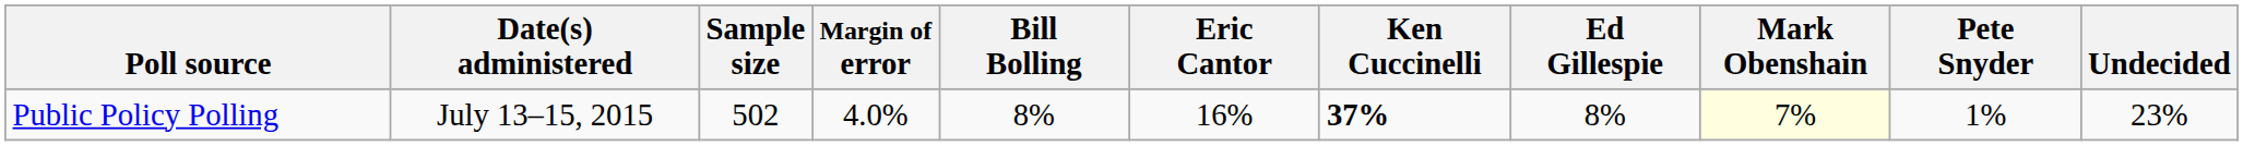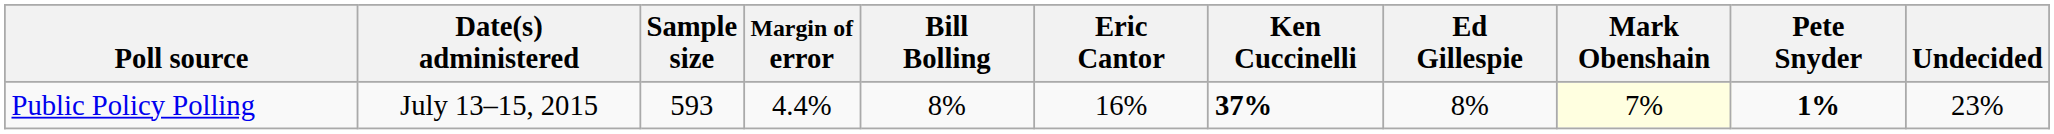Public Policy Polling | Sample size: 502 -> 593
Public Policy Polling | Margin of error: 4.0% -> 4.4%
Public Policy Polling | Pete Snyder: normal -> bold
